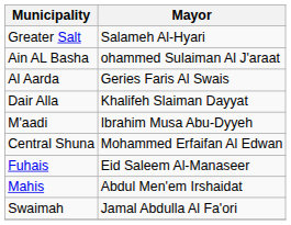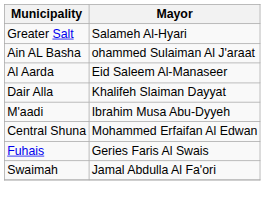Al Aarda | Mayor: Geries Faris Al Swais -> Eid Saleem Al-Manaseer
Fuhais | Mayor: Eid Saleem Al-Manaseer -> Geries Faris Al Swais
- row: Mahis | Abdul Men'em Irshaidat
